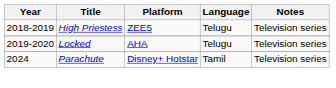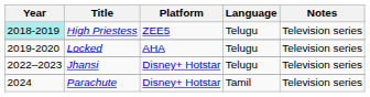High Priestess | Year: no background -> paleturquoise background
+ row: 2022–2023 | Jhansi | Disney+ Hotstar | Telugu | Television series
